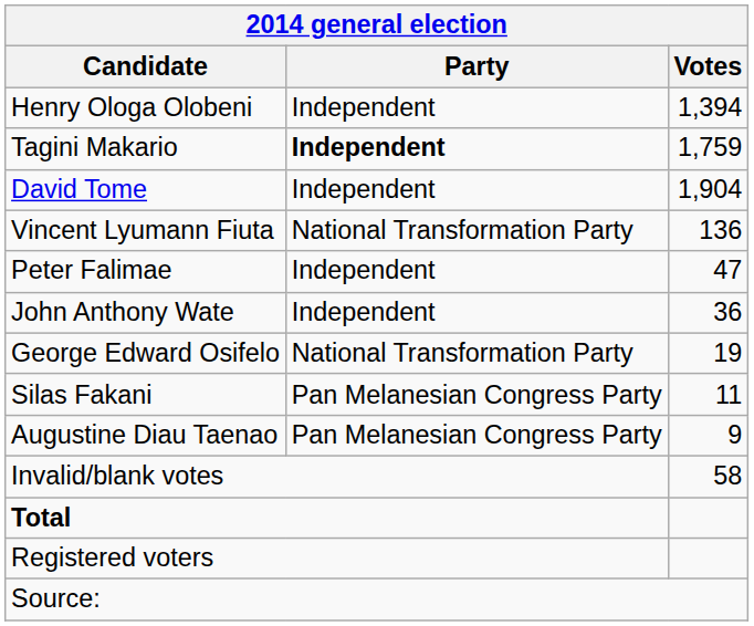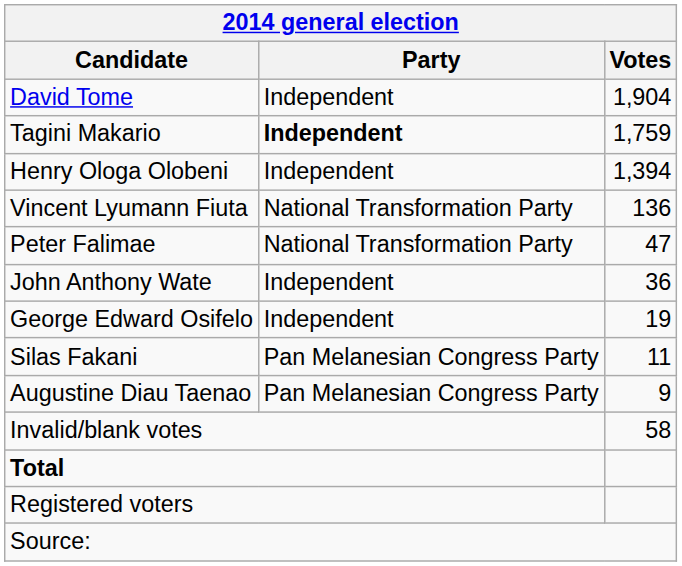rows swapped: David Tome <-> Henry Ologa Olobeni
Peter Falimae | Party: Independent -> National Transformation Party
George Edward Osifelo | Party: National Transformation Party -> Independent
